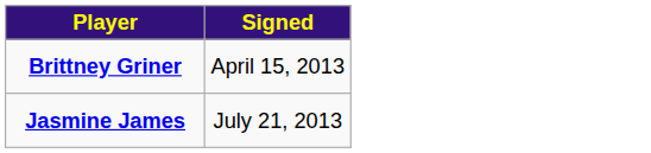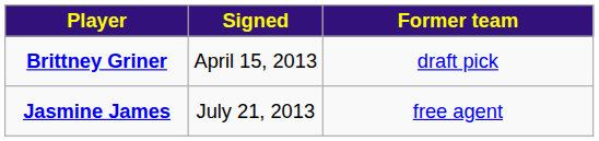+ column: Former team | draft pick | free agent
